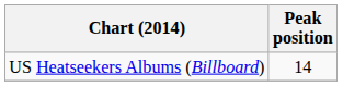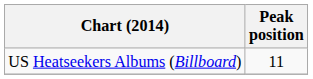US Heatseekers Albums (Billboard) | Peak position: 14 -> 11
